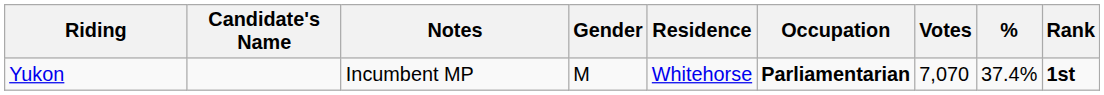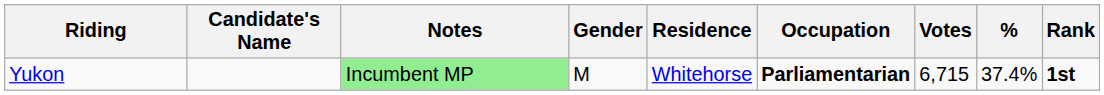Yukon | Notes: no background -> lightgreen background
Yukon | Votes: 7,070 -> 6,715
